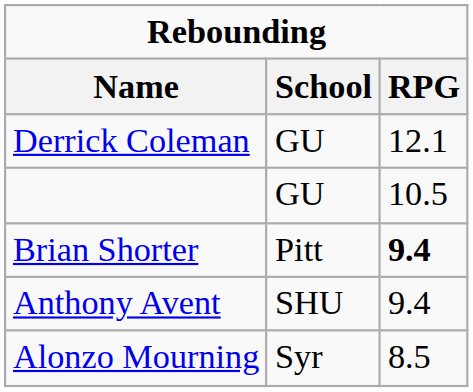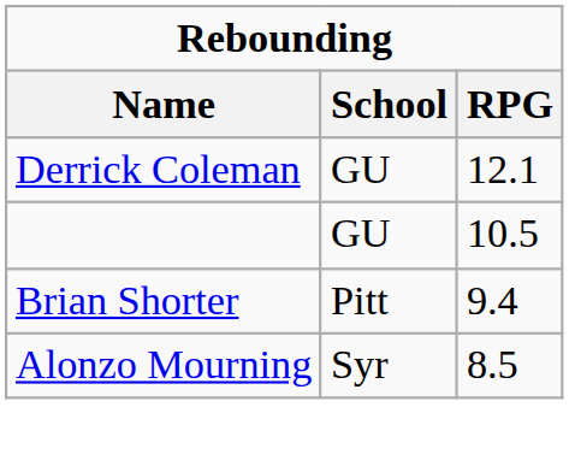Brian Shorter | RPG: bold -> normal
- row: Anthony Avent | SHU | 9.4
